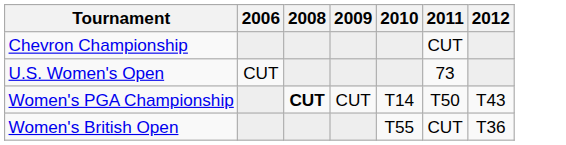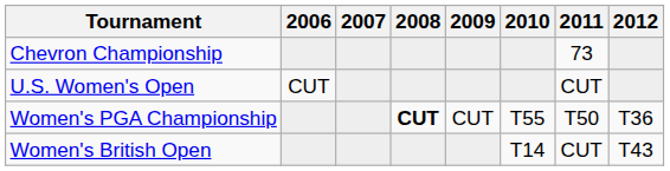+ column: 2007
Chevron Championship | 2011: CUT -> 73
U.S. Women's Open | 2011: 73 -> CUT
Women's PGA Championship | 2010: T14 -> T55
Women's PGA Championship | 2012: T43 -> T36
Women's British Open | 2010: T55 -> T14
Women's British Open | 2012: T36 -> T43
